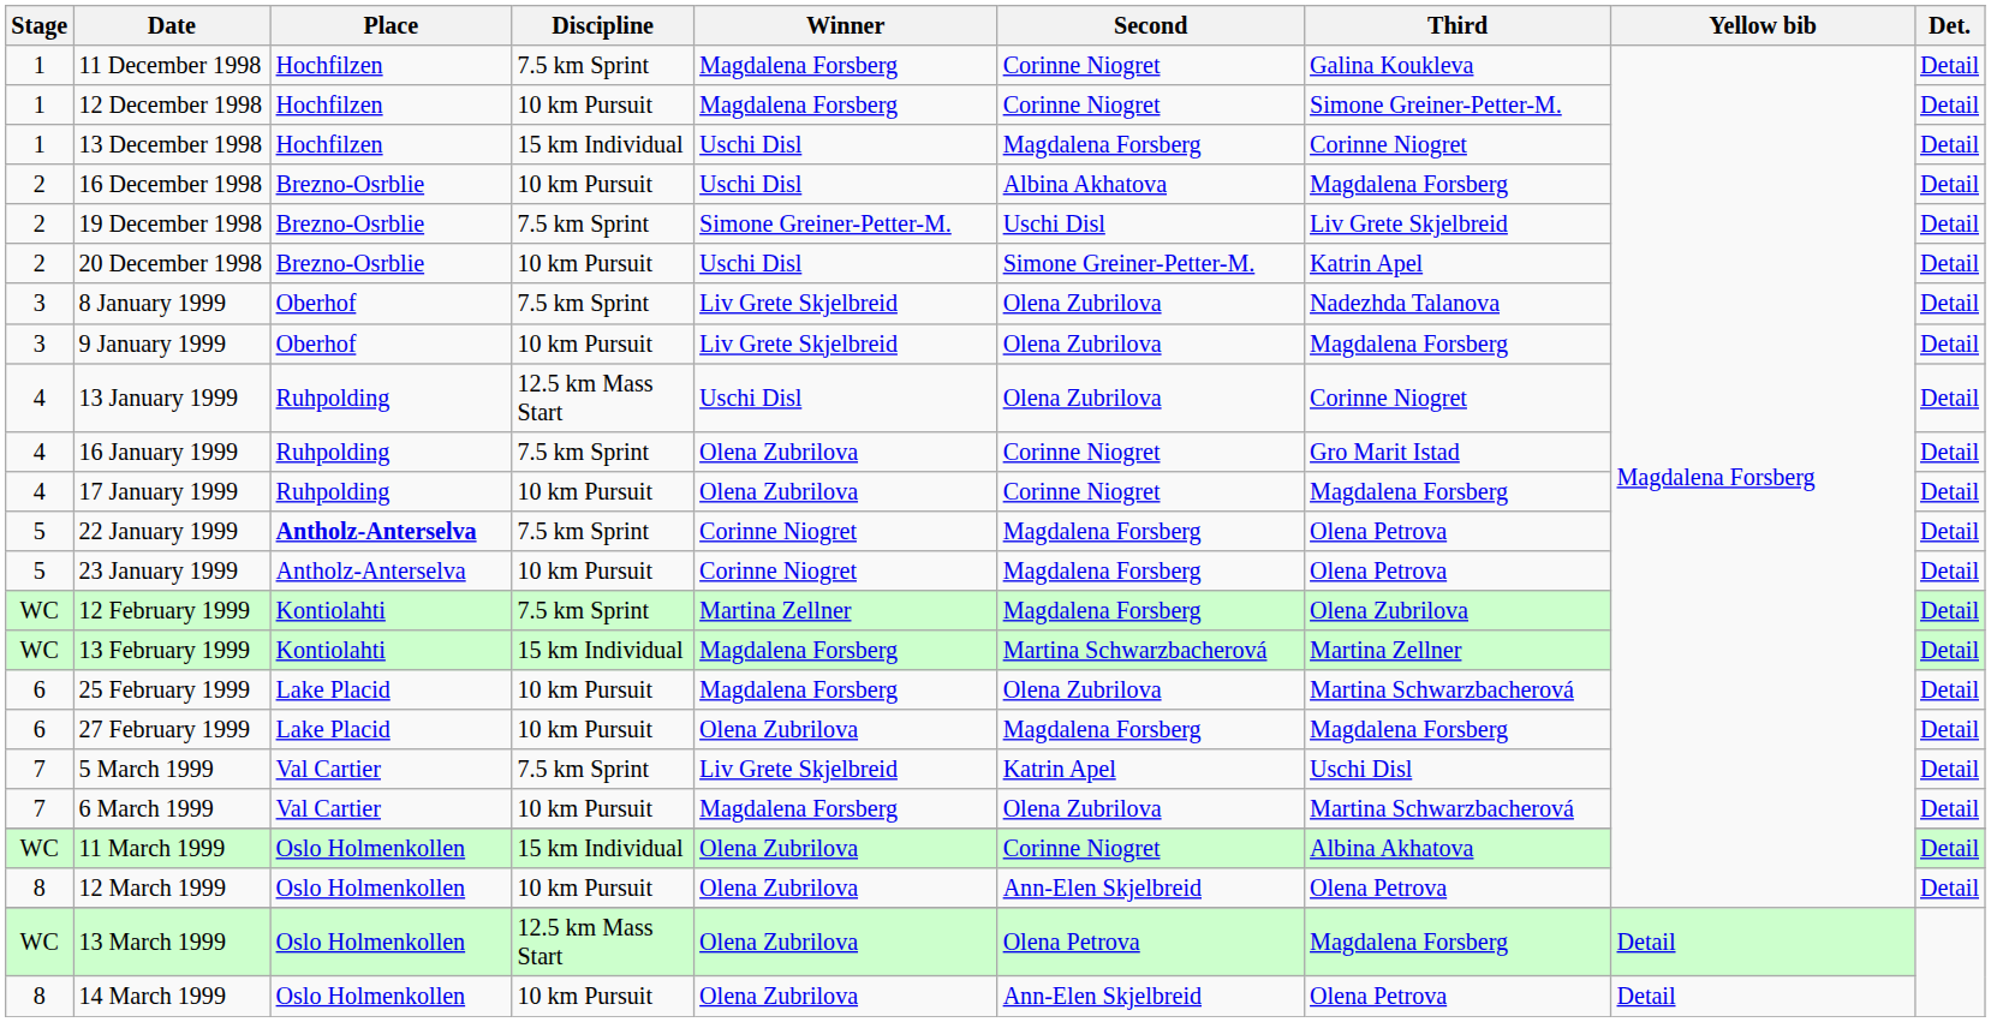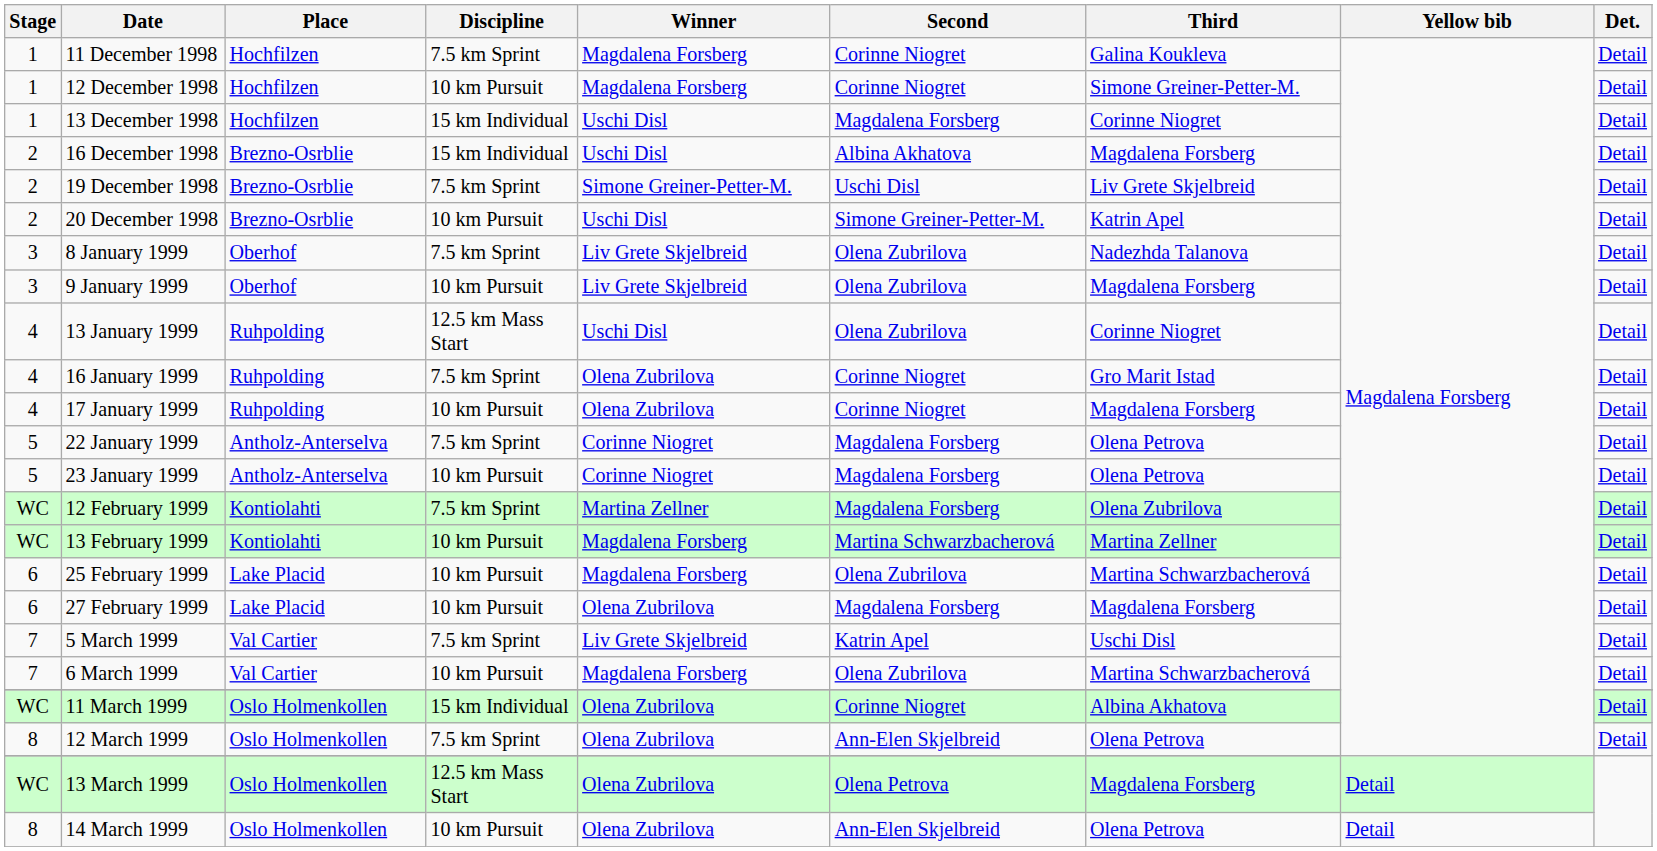16 December 1998 | Discipline: 10 km Pursuit -> 15 km Individual
22 January 1999 | Place: bold -> normal
13 February 1999 | Discipline: 15 km Individual -> 10 km Pursuit
12 March 1999 | Discipline: 10 km Pursuit -> 7.5 km Sprint
